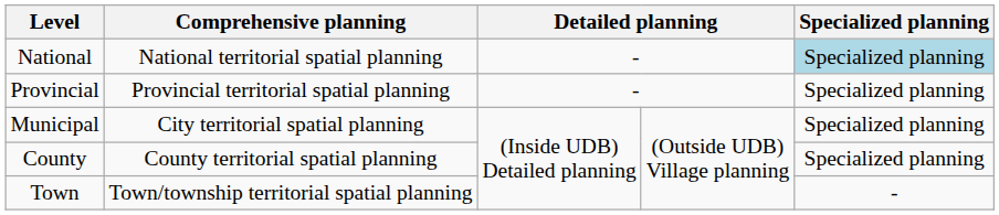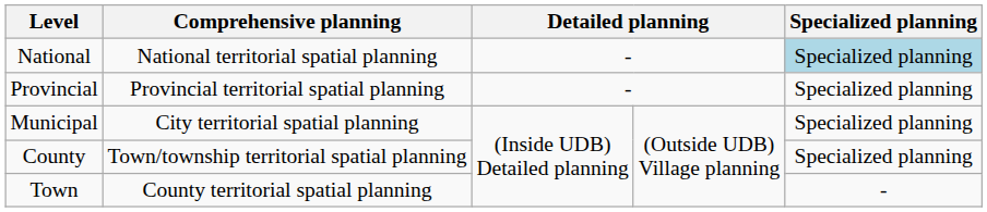County | Comprehensive planning: County territorial spatial planning -> Town/township territorial spatial planning
Town | Comprehensive planning: Town/township territorial spatial planning -> County territorial spatial planning
